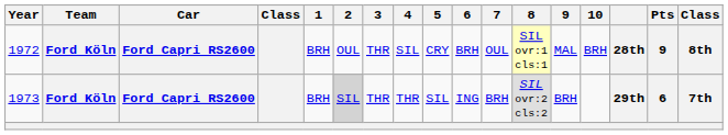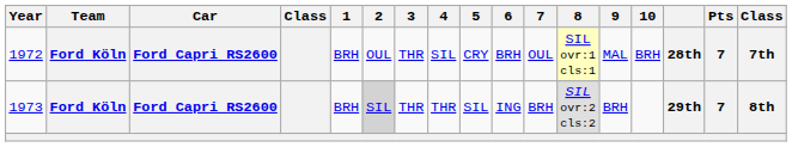1972 | Pts: 9 -> 7
1972 | column 17: 8th -> 7th
1973 | Pts: 6 -> 7
1973 | column 17: 7th -> 8th
